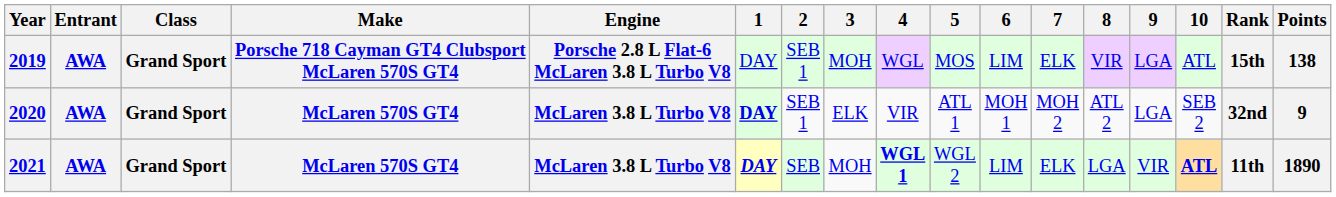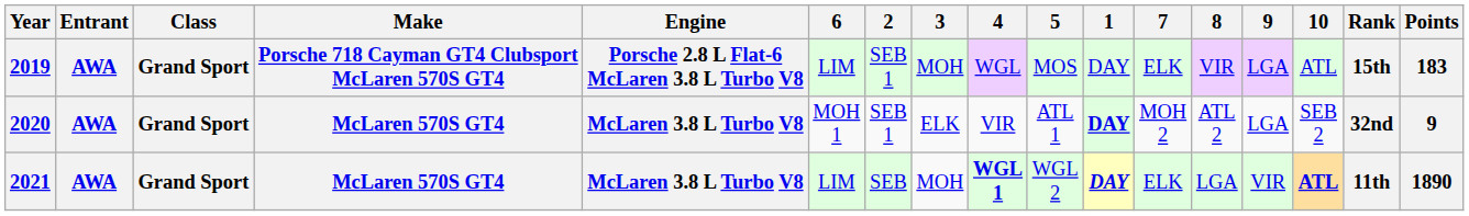columns swapped: 1 <-> 6
2019 | Points: 138 -> 183
